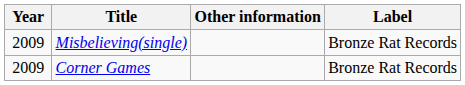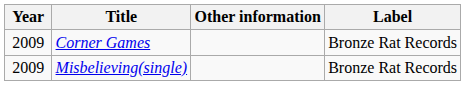rows swapped: Corner Games <-> Misbelieving(single)
